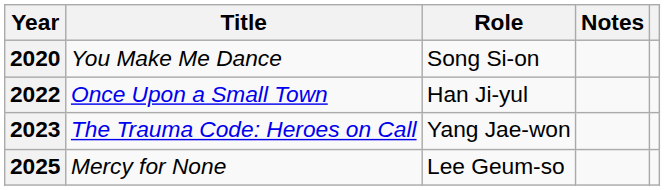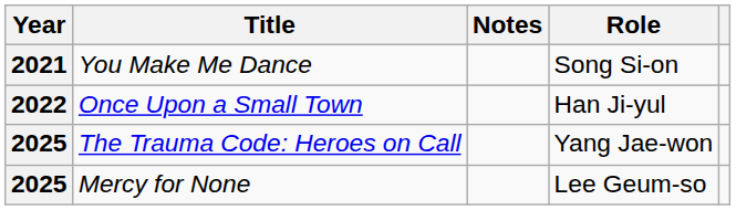columns swapped: Role <-> Notes
You Make Me Dance | Year: 2020 -> 2021
The Trauma Code: Heroes on Call | Year: 2023 -> 2025
